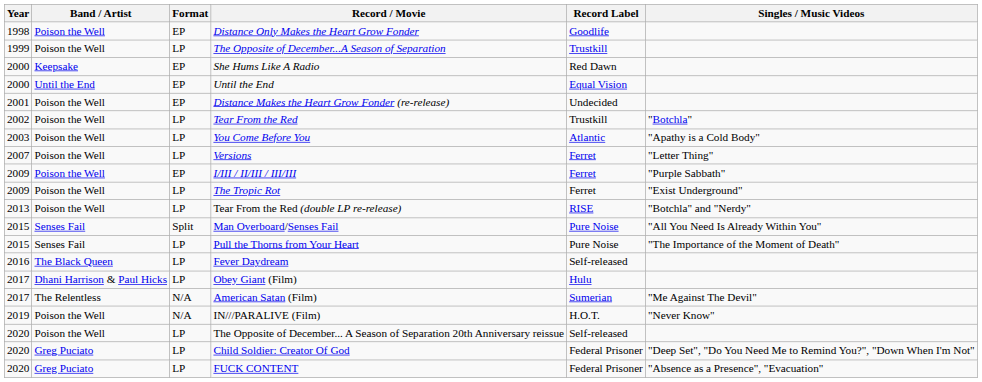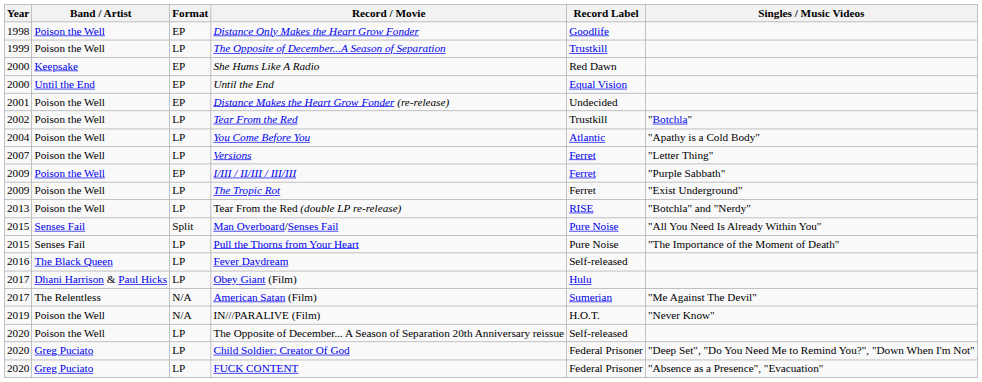You Come Before You | Year: 2003 -> 2004
